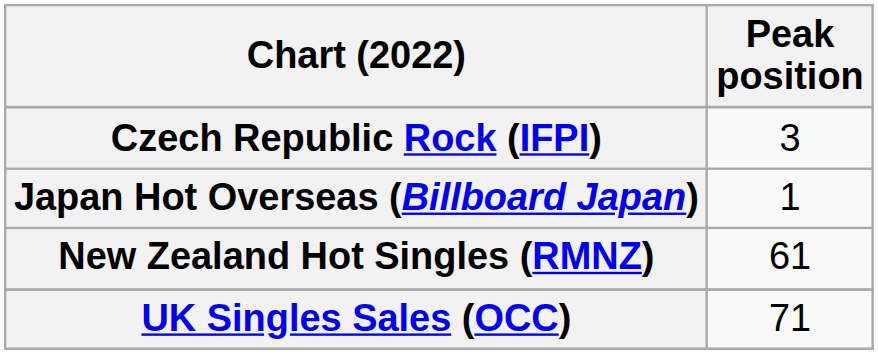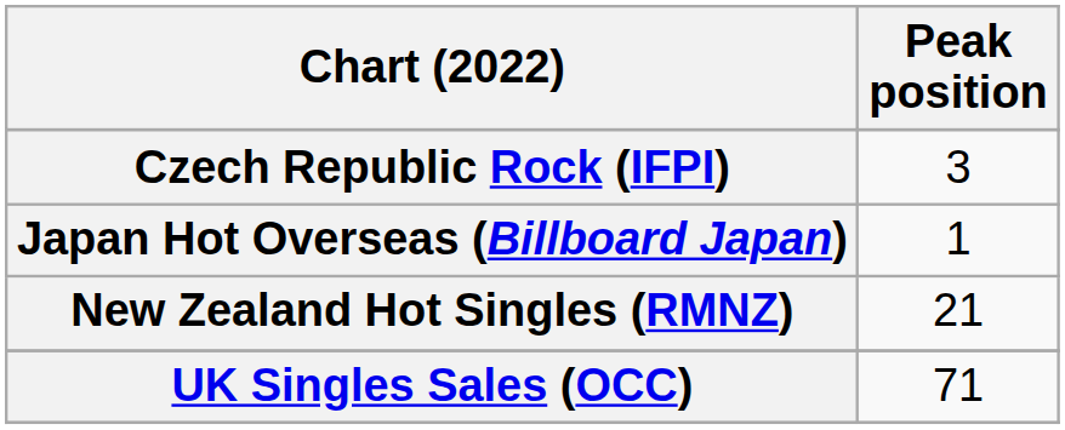New Zealand Hot Singles (RMNZ) | Peak position: 61 -> 21
